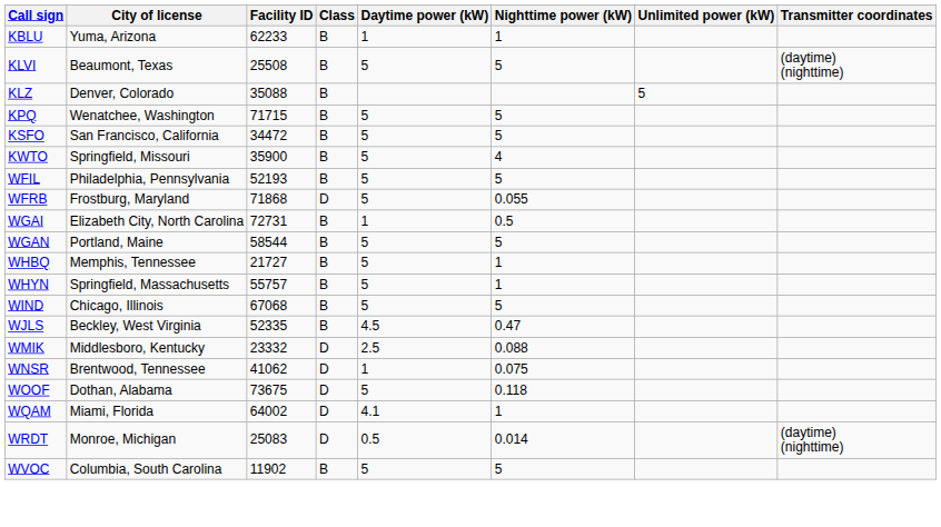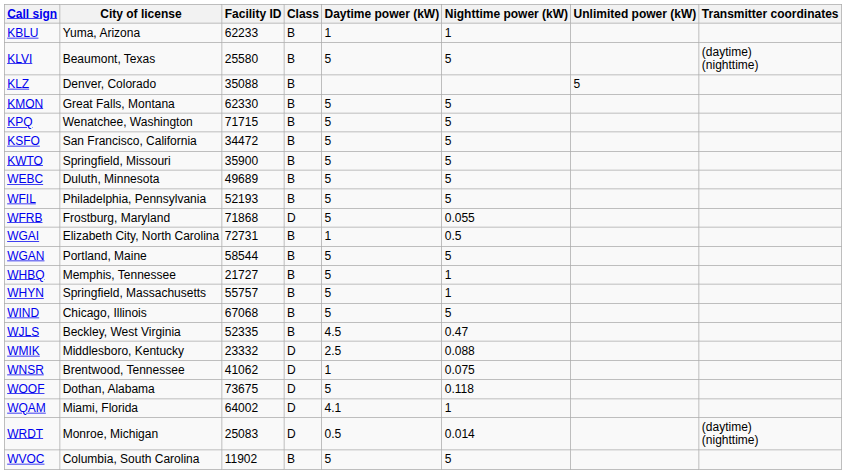KLVI | Facility ID: 25508 -> 25580
+ row: KMON | Great Falls, Montana | 62330 | B | 5 | 5
KWTO | Nighttime power (kW): 4 -> 5
+ row: WEBC | Duluth, Minnesota | 49689 | B | 5 | 5
